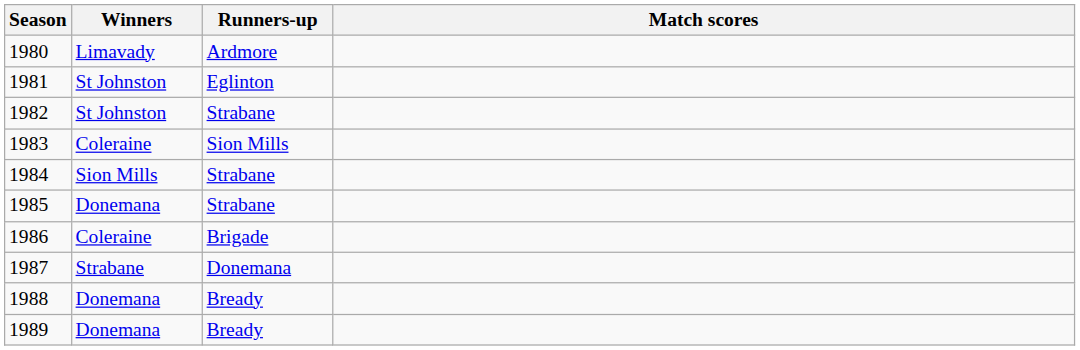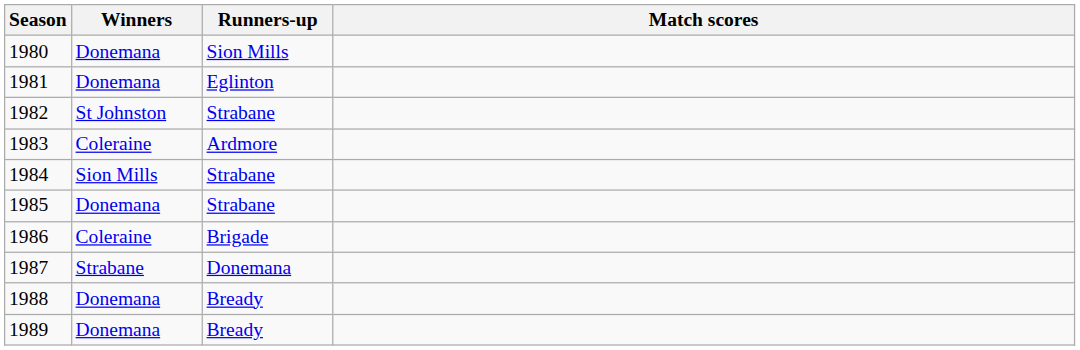1980 | Winners: Limavady -> Donemana
1980 | Runners-up: Ardmore -> Sion Mills
1981 | Winners: St Johnston -> Donemana
1983 | Runners-up: Sion Mills -> Ardmore
